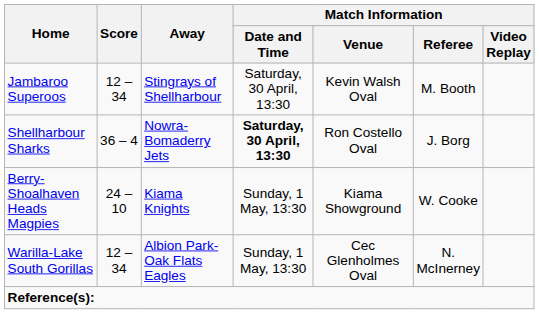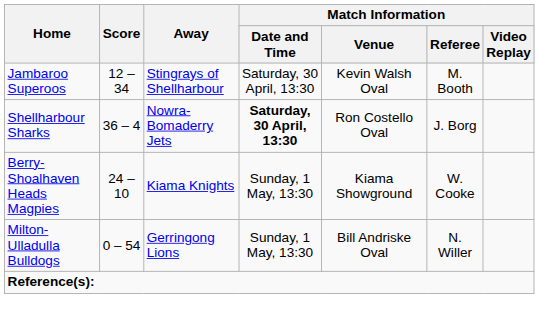+ row: Milton-Ulladulla Bulldogs | 0 – 54 | Gerringong Lions | Sunday, 1 May, 13:30 | Bill Andriske Oval | N. Willer
- row: Warilla-Lake South Gorillas | 12 – 34 | Albion Park-Oak Flats Eagles | Sunday, 1 May, 13:30 | Cec Glenholmes Oval | N. McInerney
